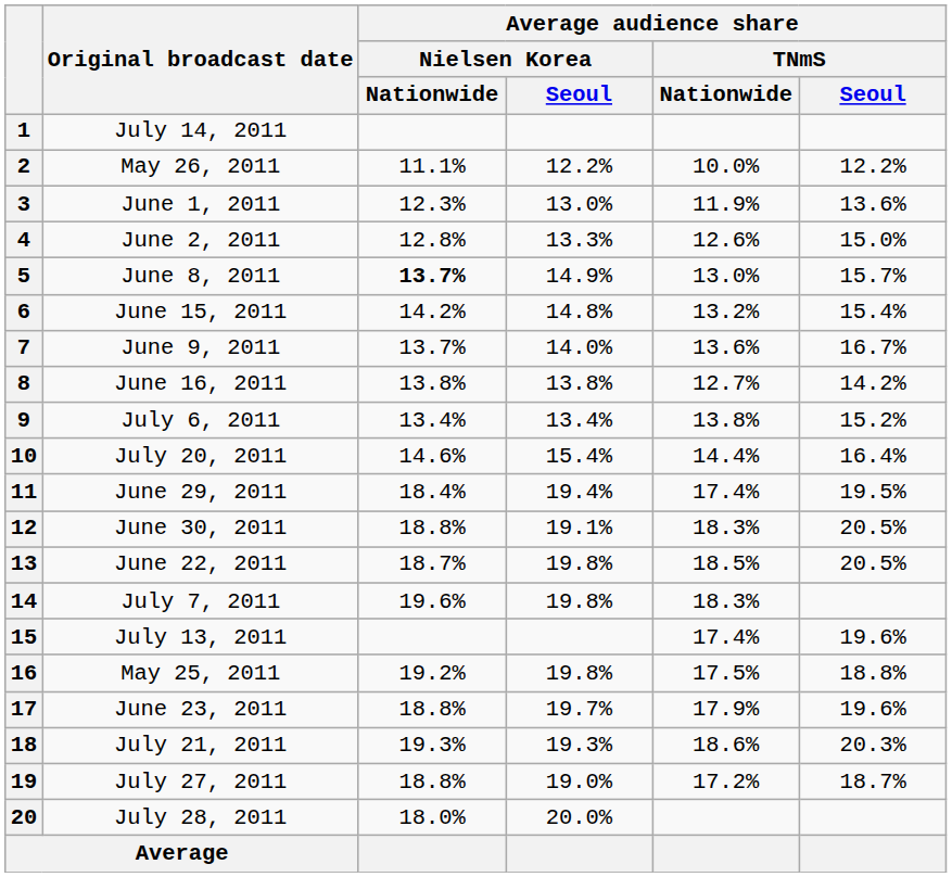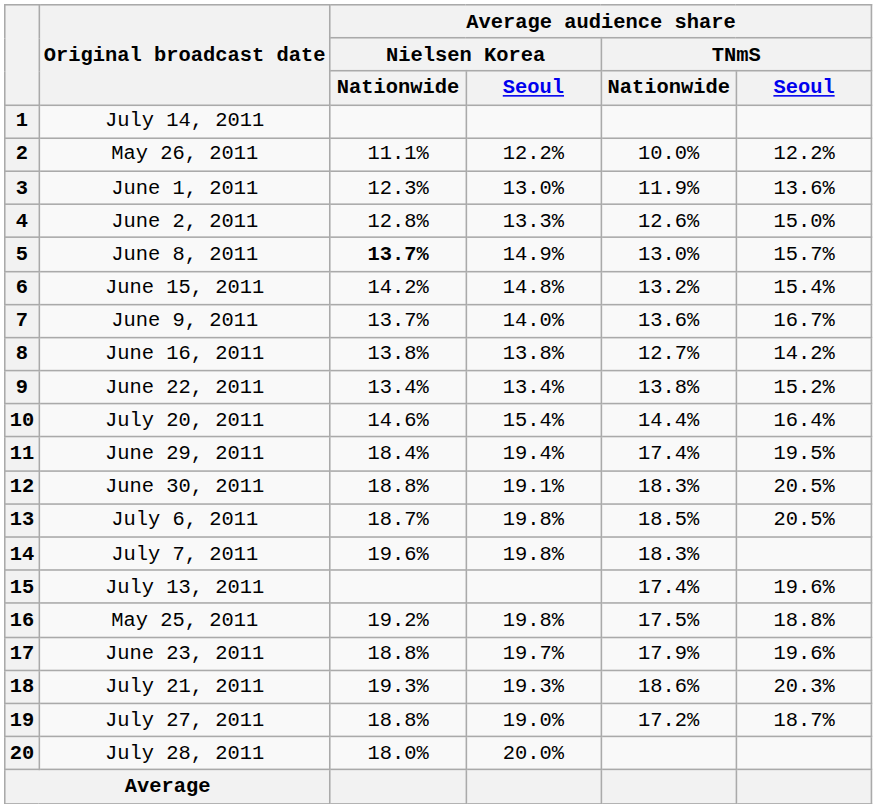9 | Original broadcast date: July 6, 2011 -> June 22, 2011
13 | Original broadcast date: June 22, 2011 -> July 6, 2011
